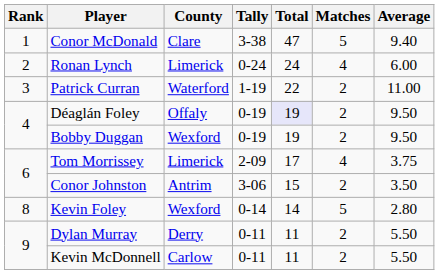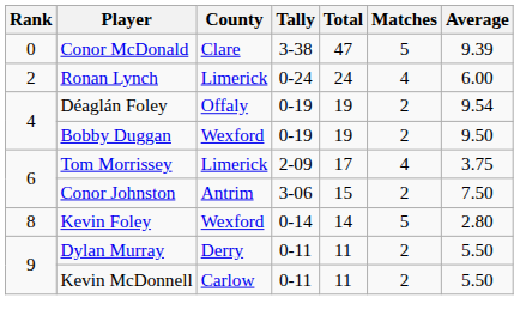Conor McDonald | Rank: 1 -> 0
Conor McDonald | Average: 9.40 -> 9.39
- row: 3 | Patrick Curran | Waterford | 1-19 | 22 | 2 | 11.00
Déaglán Foley | Total: lavender background -> no background
Déaglán Foley | Average: 9.50 -> 9.54
Conor Johnston | Average: 3.50 -> 7.50
